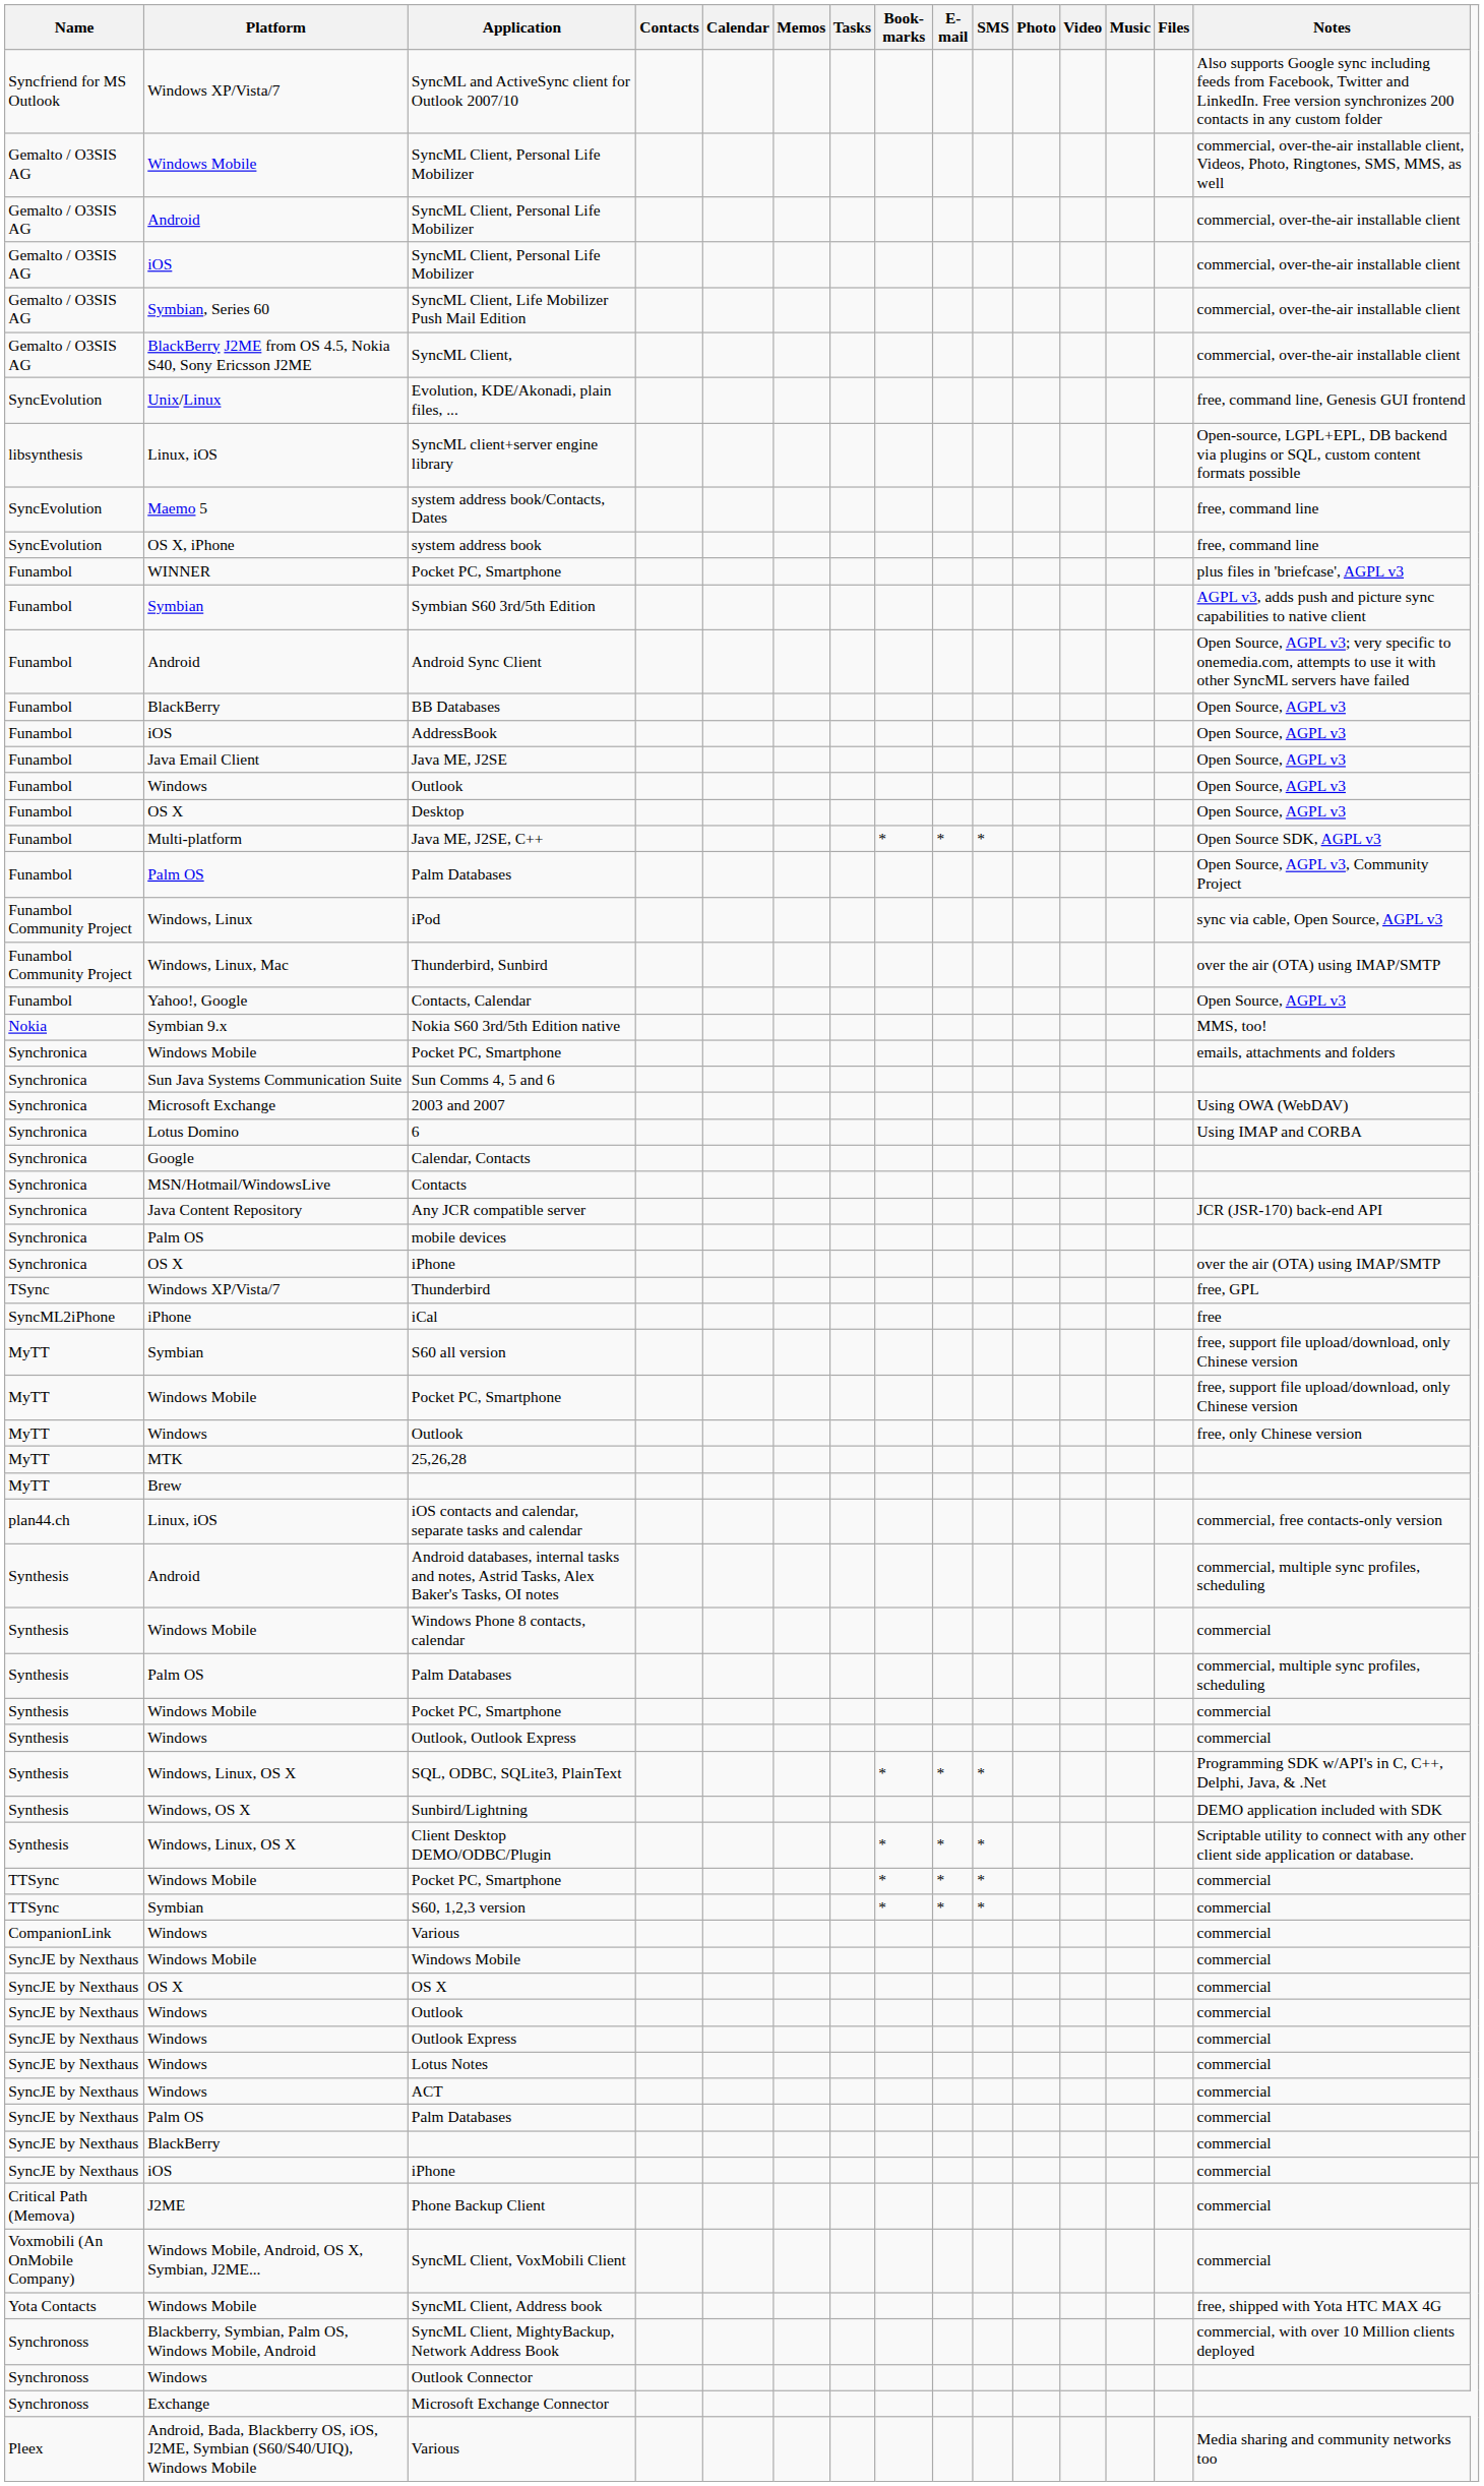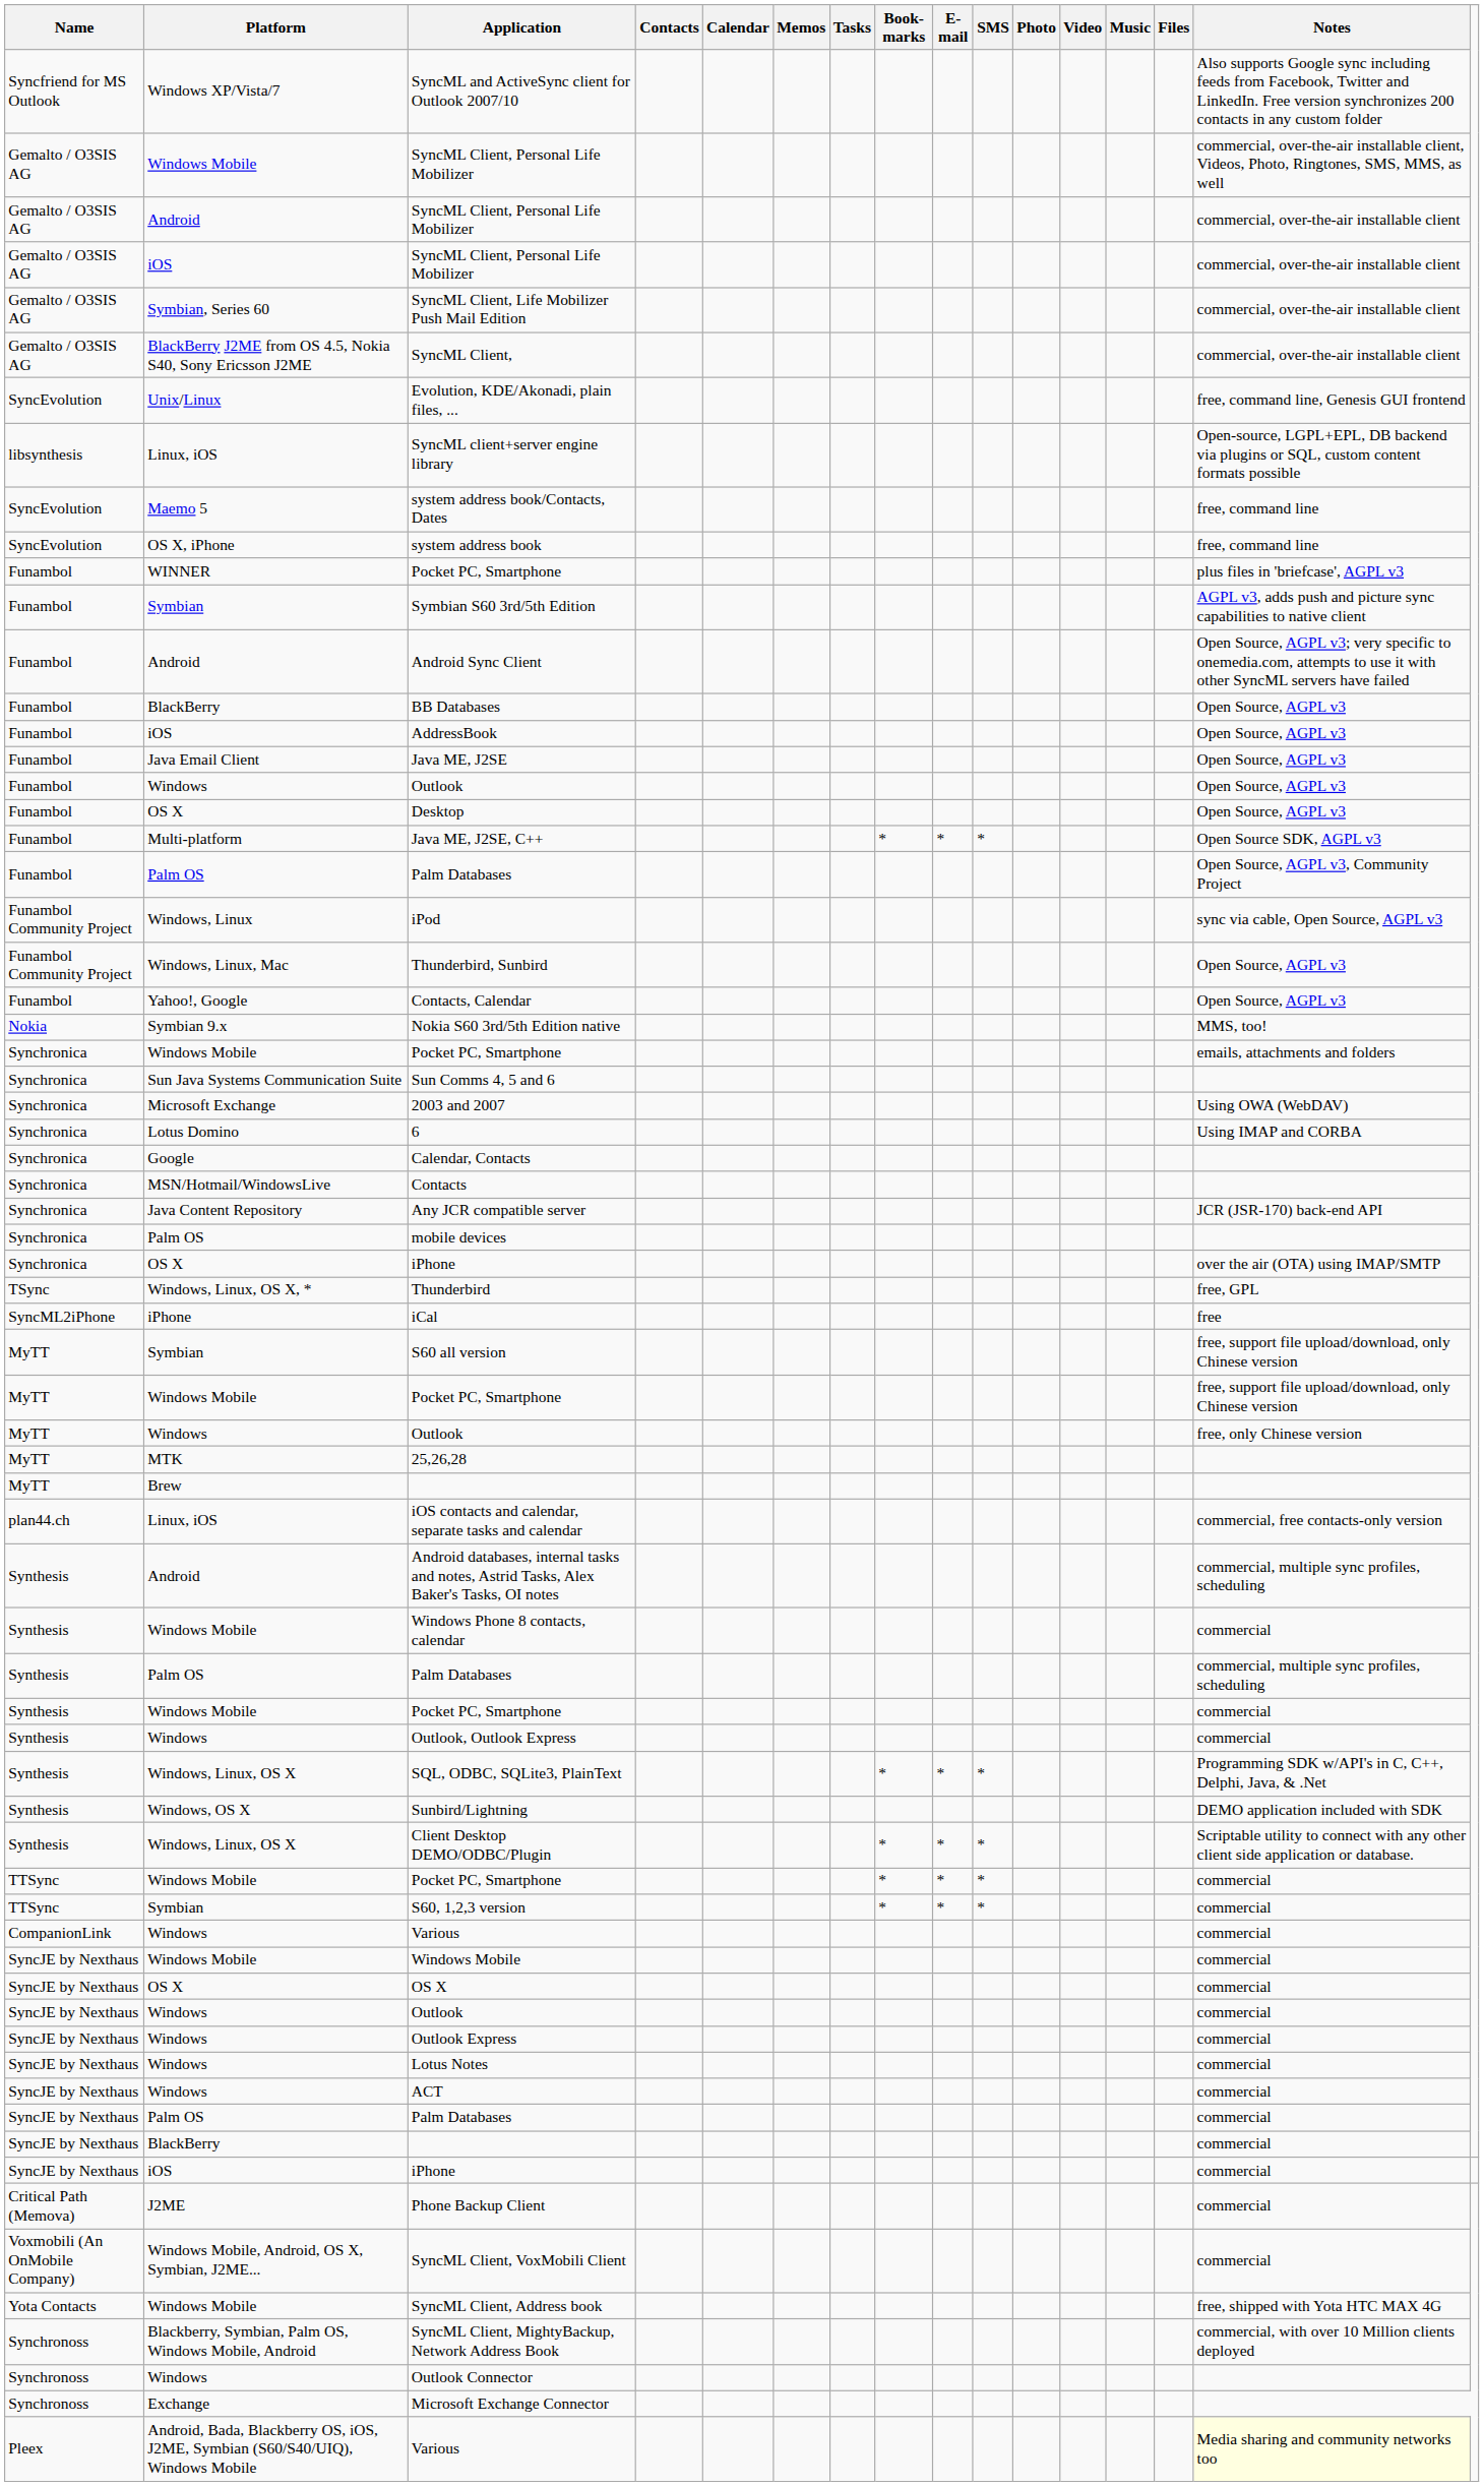Thunderbird, Sunbird | Notes: over the air (OTA) using IMAP/SMTP -> Open Source, AGPL v3
Thunderbird | Platform: Windows XP/Vista/7 -> Windows, Linux, OS X, *
Pleex / Various | Notes: no background -> lightyellow background
